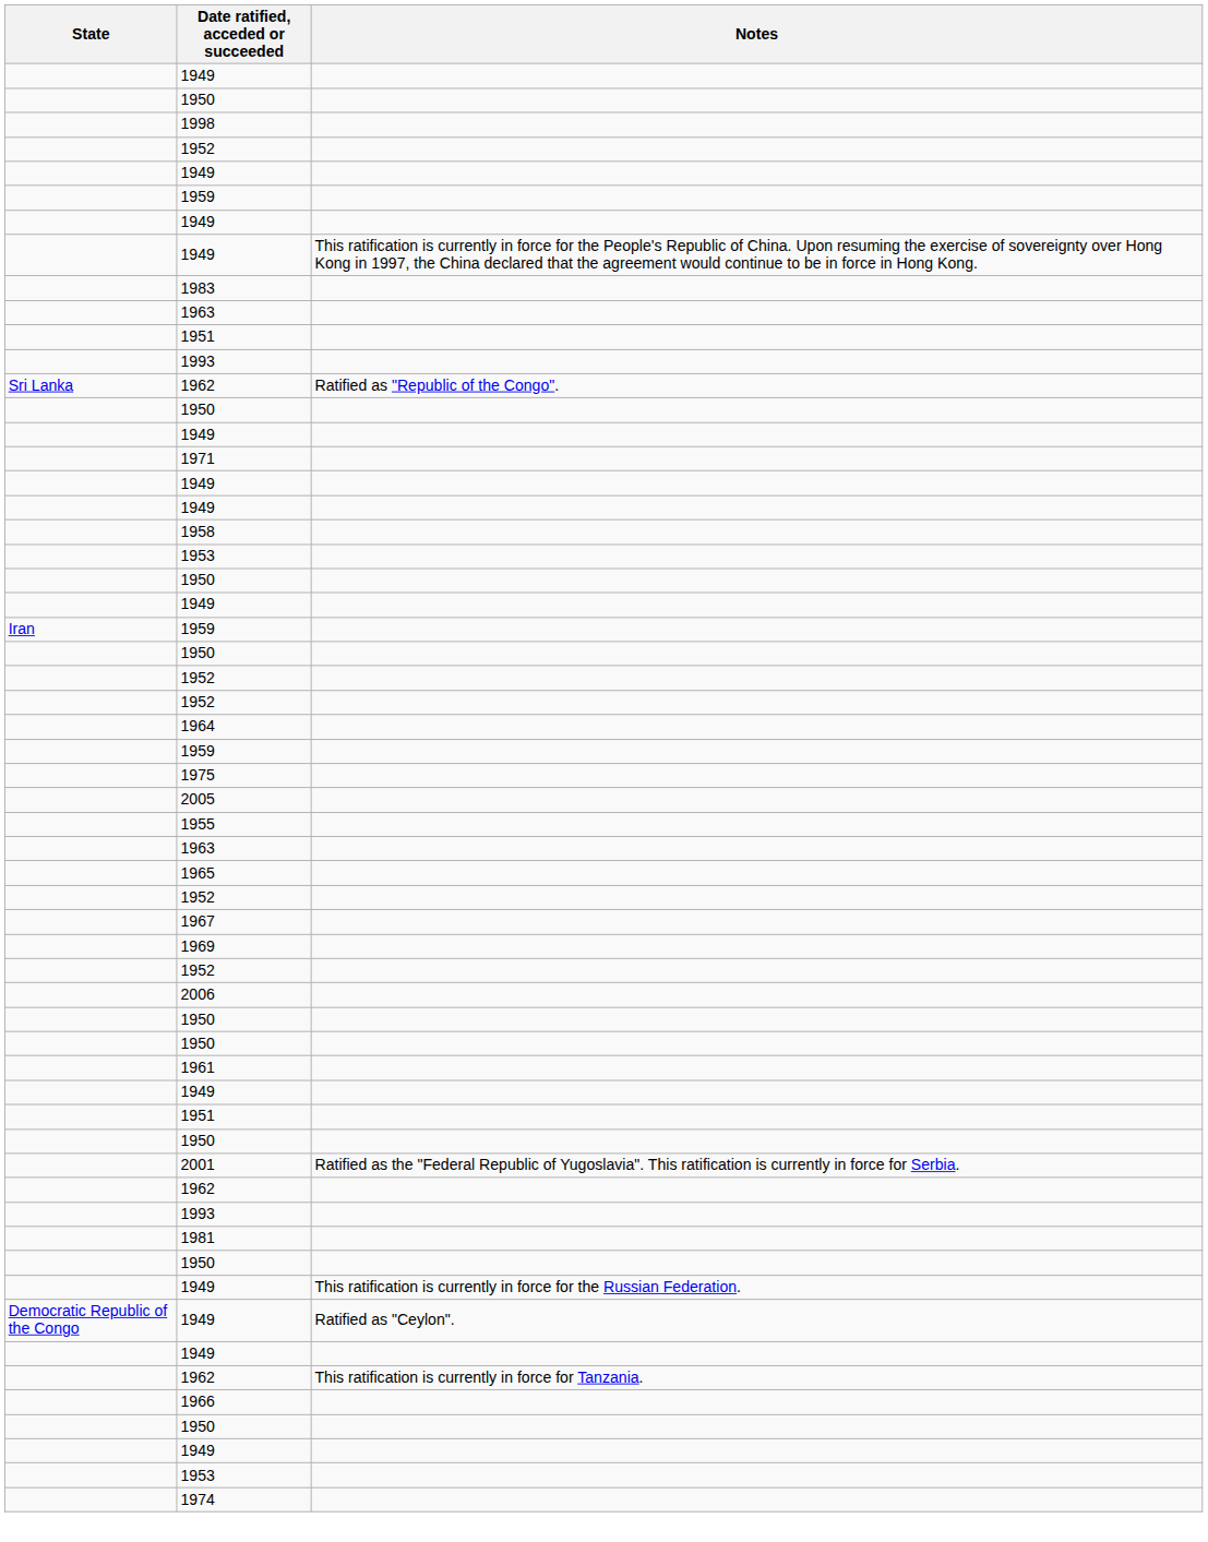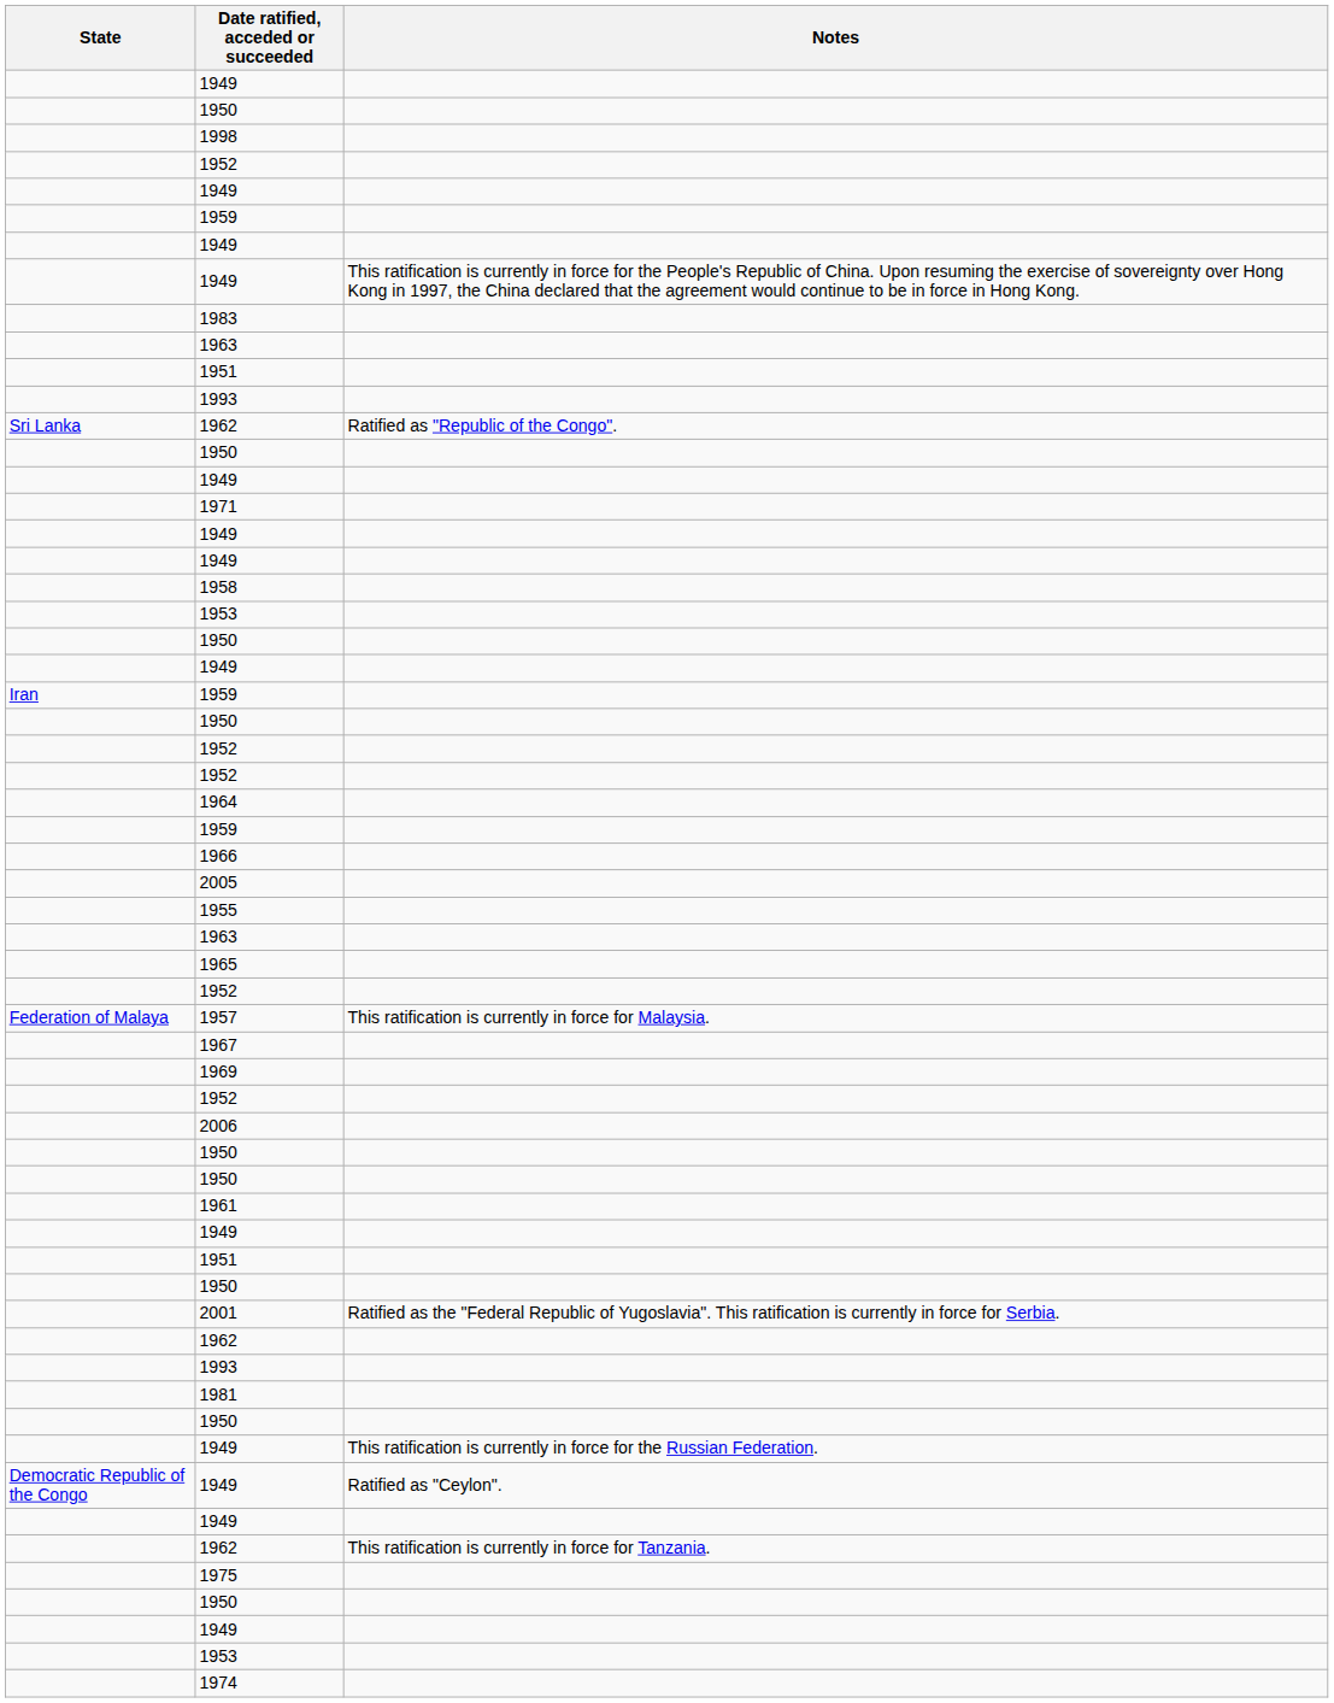rows swapped: 1975 <-> 1966
+ row: Federation of Malaya | 1957 | This ratification is currently in force for Malaysia.
